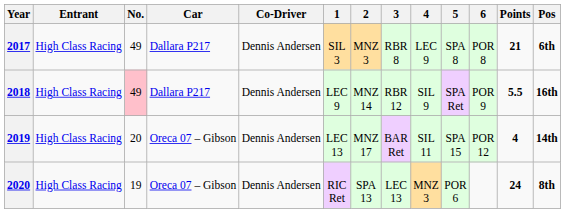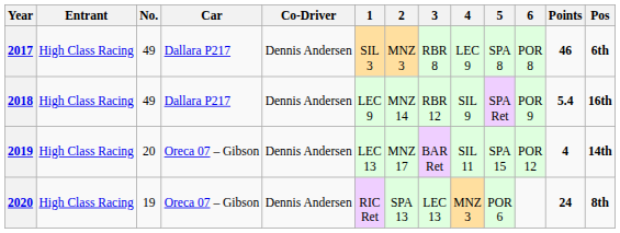2017 | Points: 21 -> 46
2018 | No.: pink background -> no background
2018 | Points: 5.5 -> 5.4
